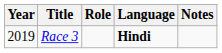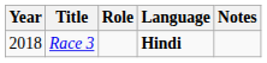Race 3 | Year: 2019 -> 2018
